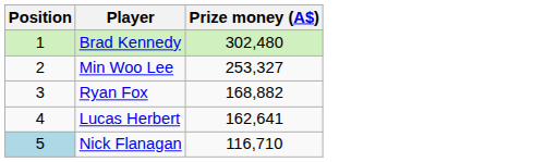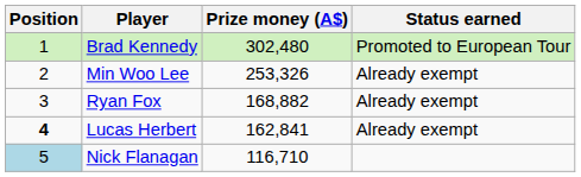+ column: Status earned | Promoted to European Tour | Already exempt | Already exempt | Already exempt
Min Woo Lee | Prize money (A$): 253,327 -> 253,326
Lucas Herbert | Position: normal -> bold
Lucas Herbert | Prize money (A$): 162,641 -> 162,841
